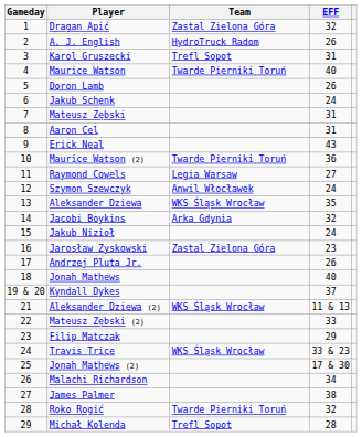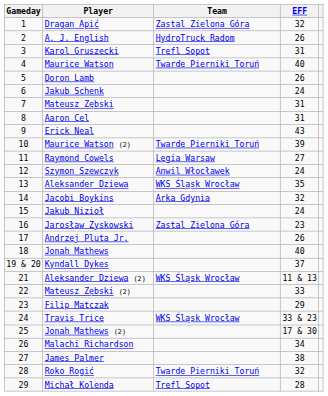Maurice Watson (2) | EFF: 36 -> 39
